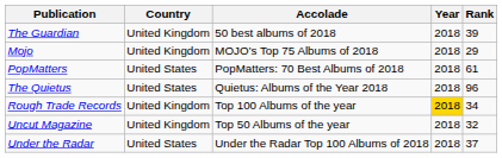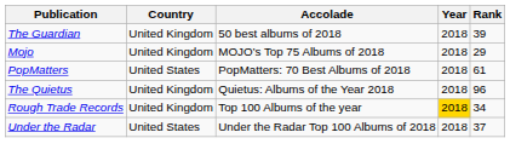The Quietus | Country: United States -> United Kingdom
- row: Uncut Magazine | United Kingdom | Top 50 Albums of the year | 2018 | 32
